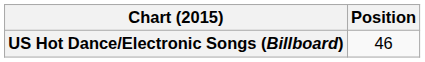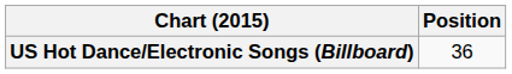US Hot Dance/Electronic Songs (Billboard) | Position: 46 -> 36
